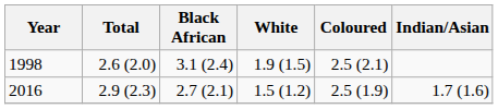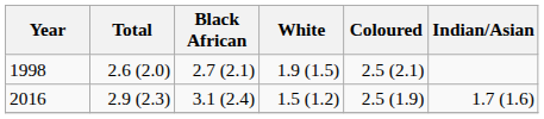1998 | Black African: 3.1 (2.4) -> 2.7 (2.1)
2016 | Black African: 2.7 (2.1) -> 3.1 (2.4)
